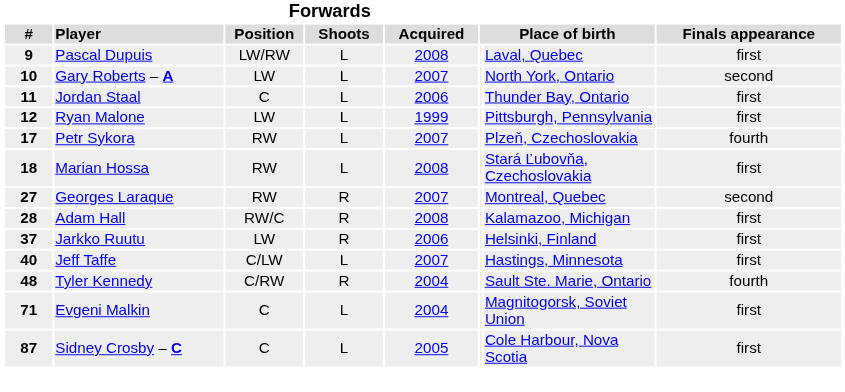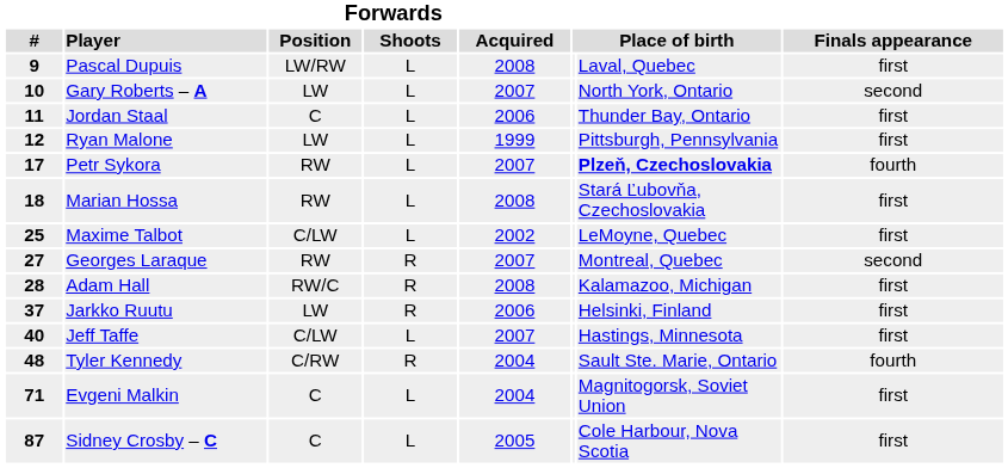Petr Sykora | column 7: normal -> bold
+ row: 25 | Maxime Talbot | C/LW | L | 2002 | LeMoyne, Quebec | first
